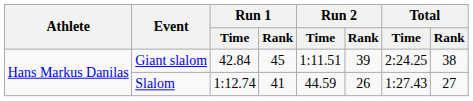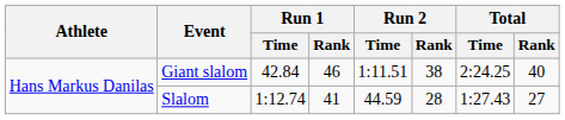Giant slalom | Run 1 / Rank: 45 -> 46
Giant slalom | Run 2 / Rank: 39 -> 38
Giant slalom | Total / Rank: 38 -> 40
Slalom | Run 2 / Rank: 26 -> 28
